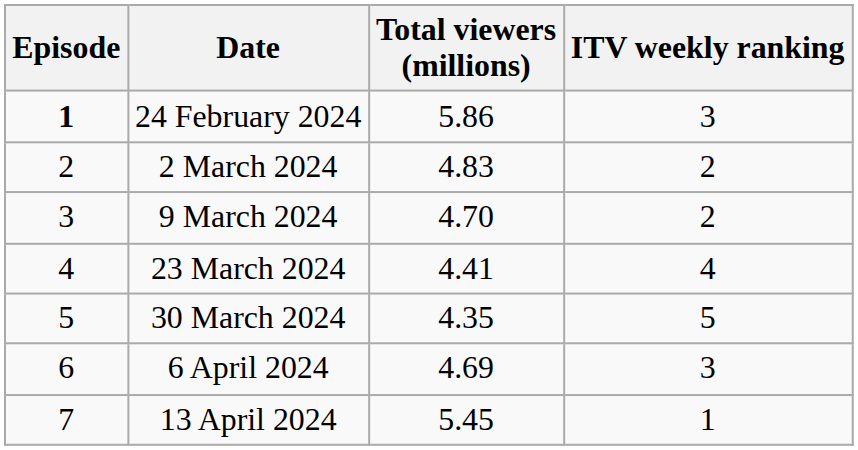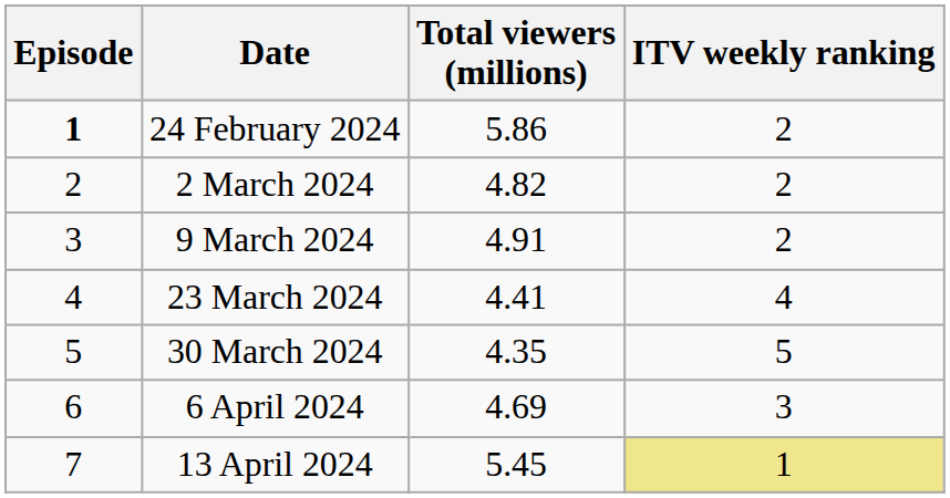24 February 2024 | ITV weekly ranking: 3 -> 2
2 March 2024 | Total viewers (millions): 4.83 -> 4.82
9 March 2024 | Total viewers (millions): 4.70 -> 4.91
13 April 2024 | ITV weekly ranking: no background -> khaki background
